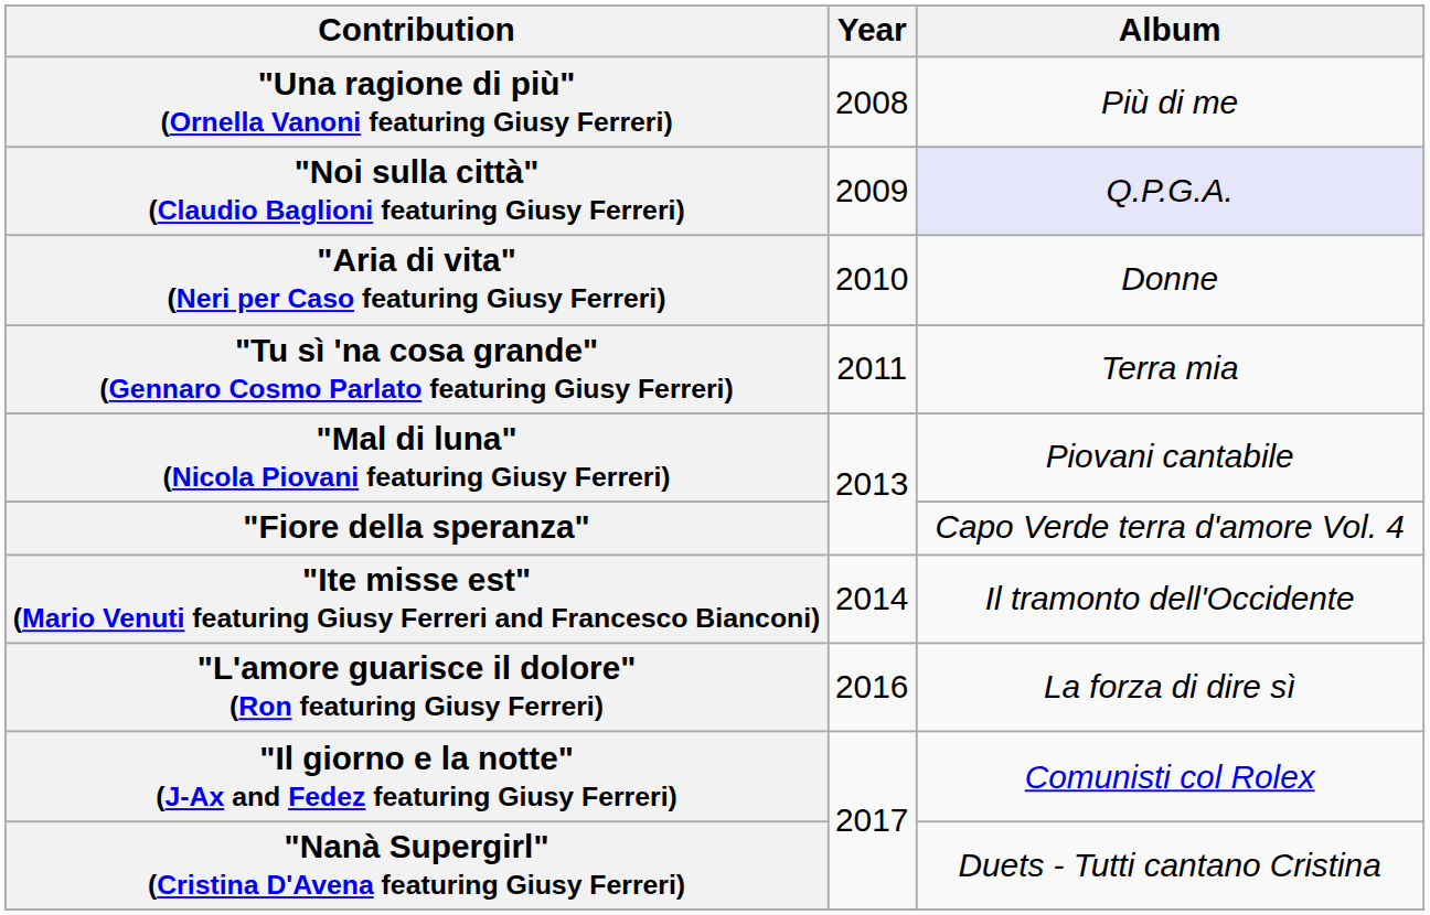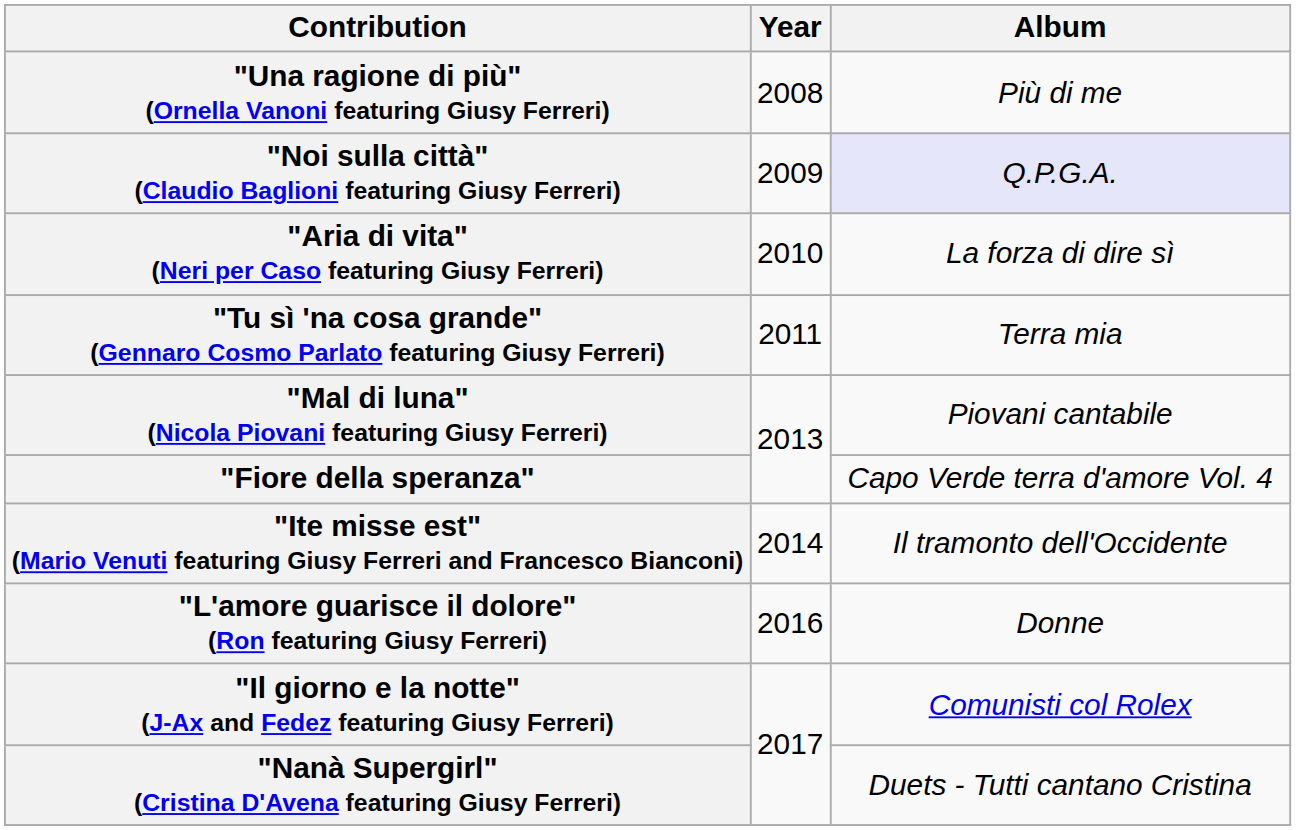"Aria di vita" (Neri per Caso featuring Giusy Ferreri) | Album: Donne -> La forza di dire sì
"L'amore guarisce il dolore" (Ron featuring Giusy Ferreri) | Album: La forza di dire sì -> Donne
